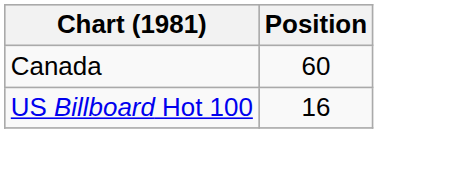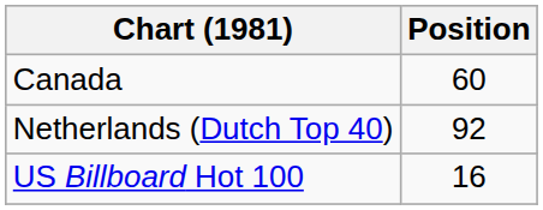+ row: Netherlands (Dutch Top 40) | 92
